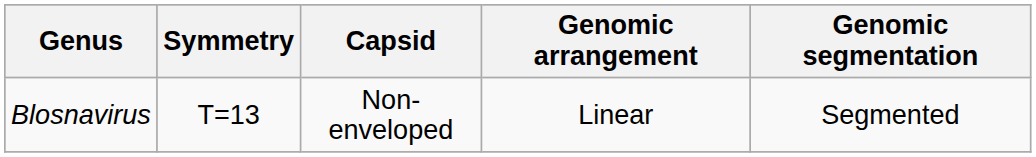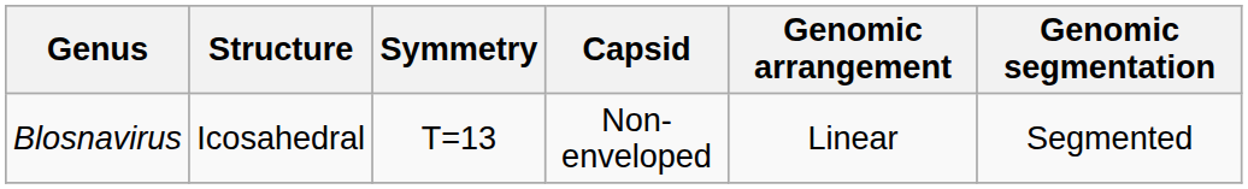+ column: Structure | Icosahedral
